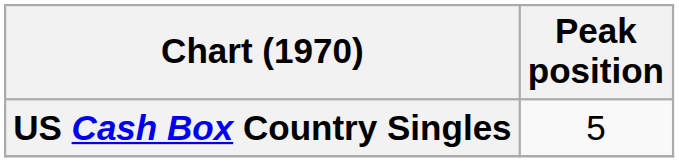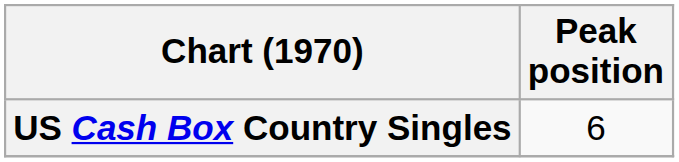US Cash Box Country Singles | Peak position: 5 -> 6
